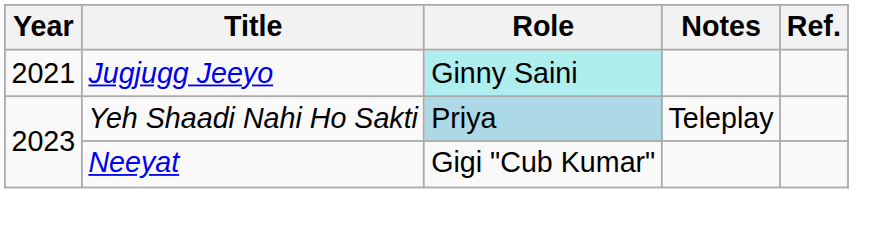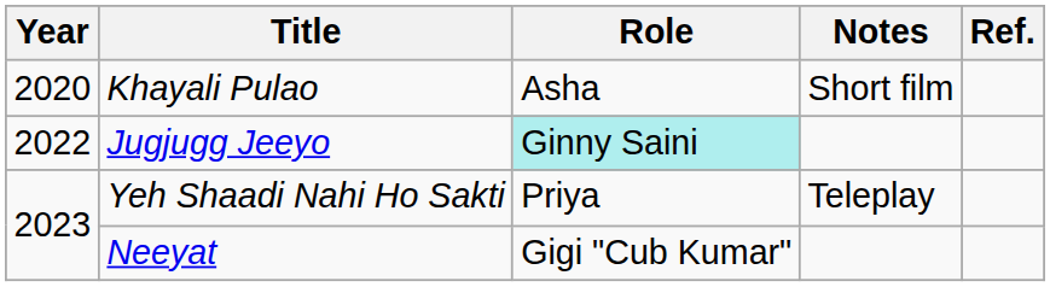+ row: 2020 | Khayali Pulao | Asha | Short film
Jugjugg Jeeyo | Year: 2021 -> 2022
Yeh Shaadi Nahi Ho Sakti | Role: lightblue background -> no background
